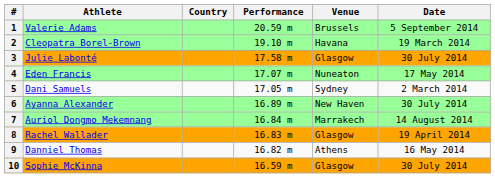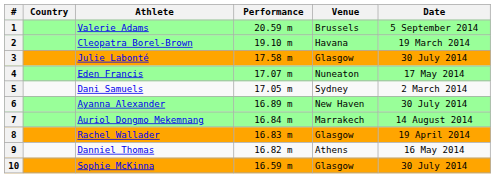columns swapped: Athlete <-> Country
